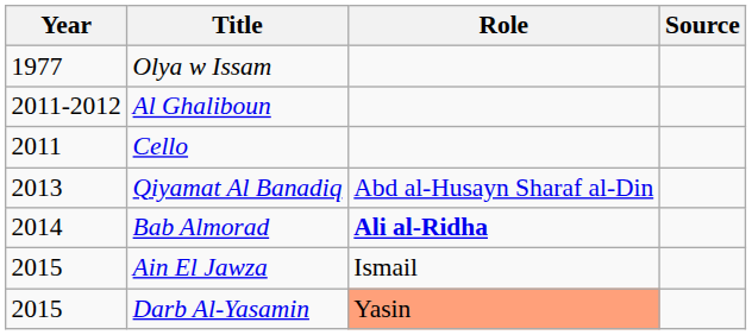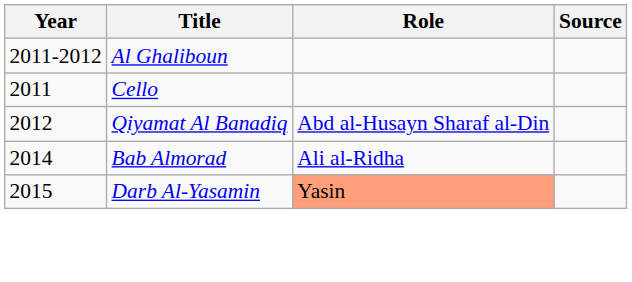- row: 1977 | Olya w Issam
Qiyamat Al Banadiq | Year: 2013 -> 2012
Bab Almorad | Role: bold -> normal
- row: 2015 | Ain El Jawza | Ismail
